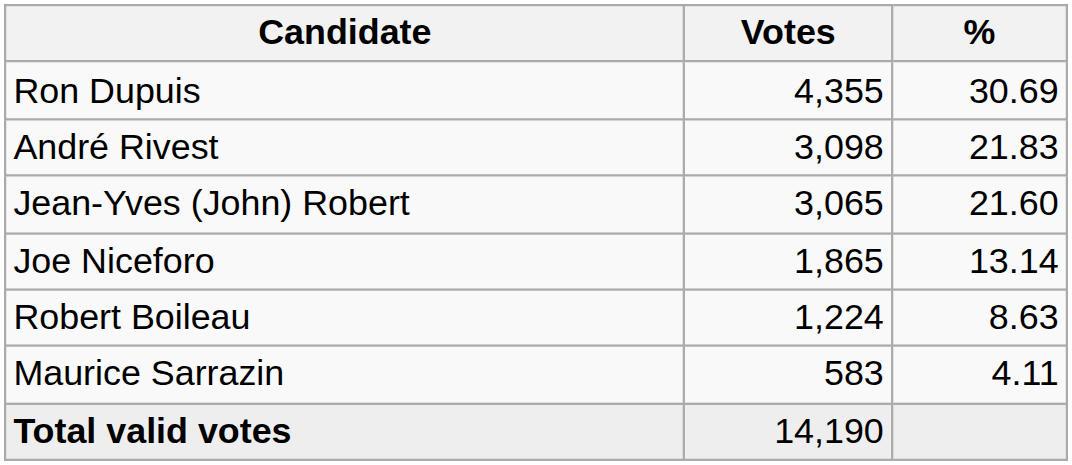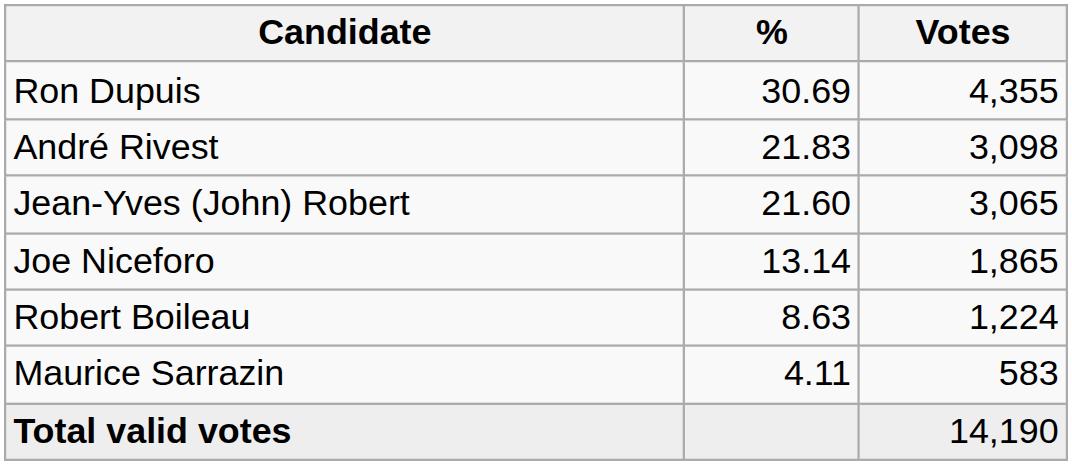columns swapped: Votes <-> %
